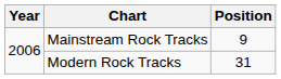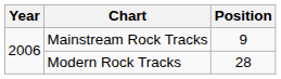Modern Rock Tracks | Position: 31 -> 28
